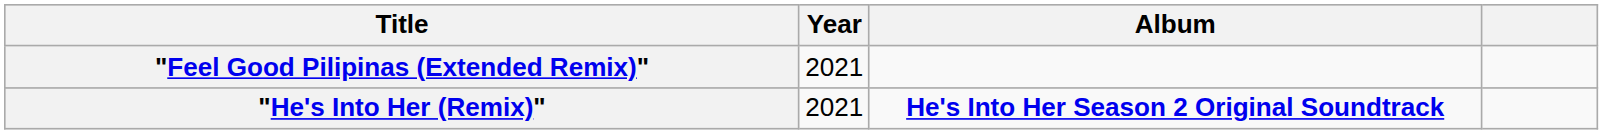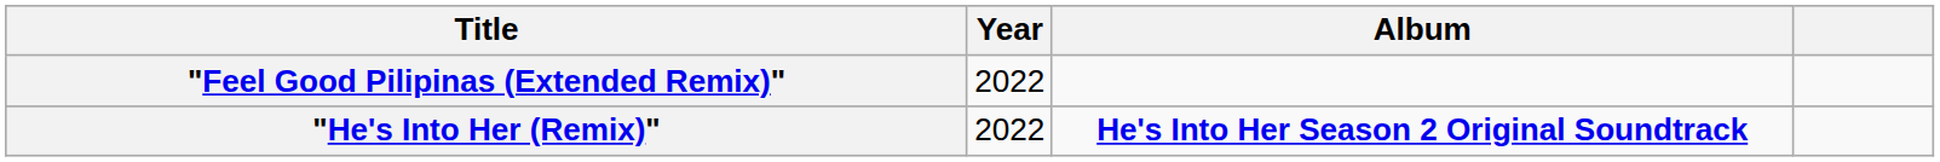"Feel Good Pilipinas (Extended Remix)" | Year: 2021 -> 2022
"He's Into Her (Remix)" | Year: 2021 -> 2022
